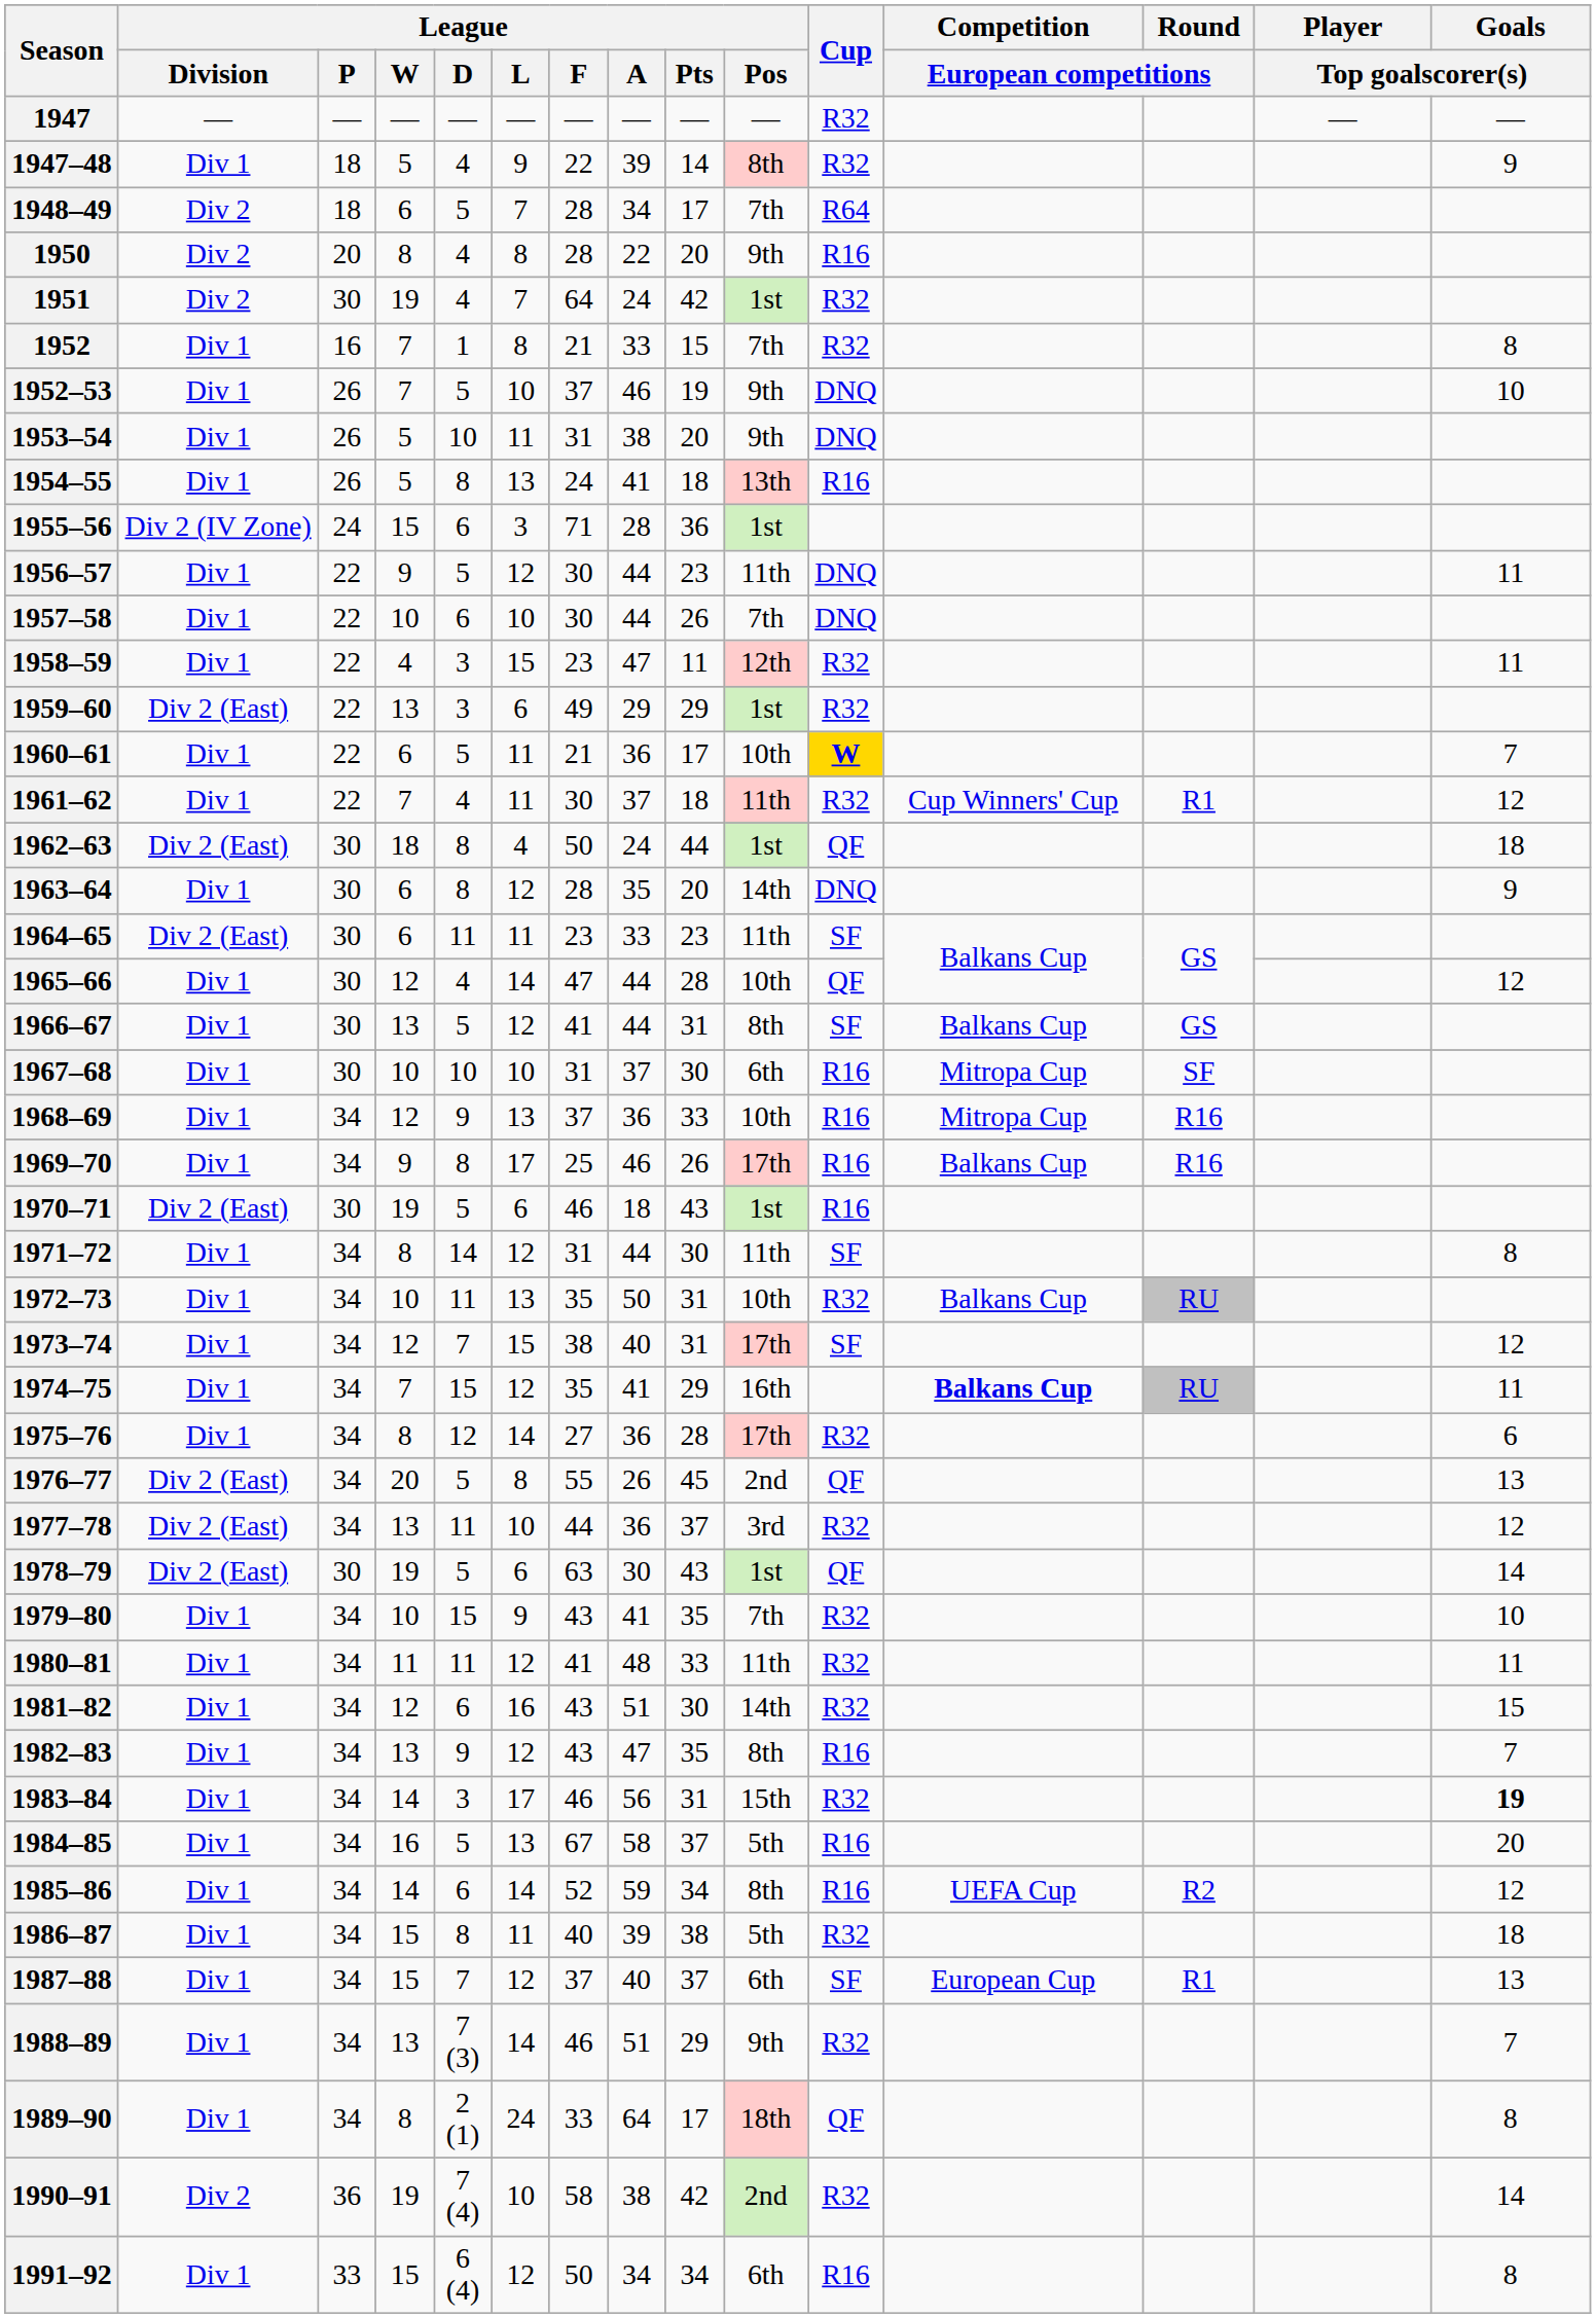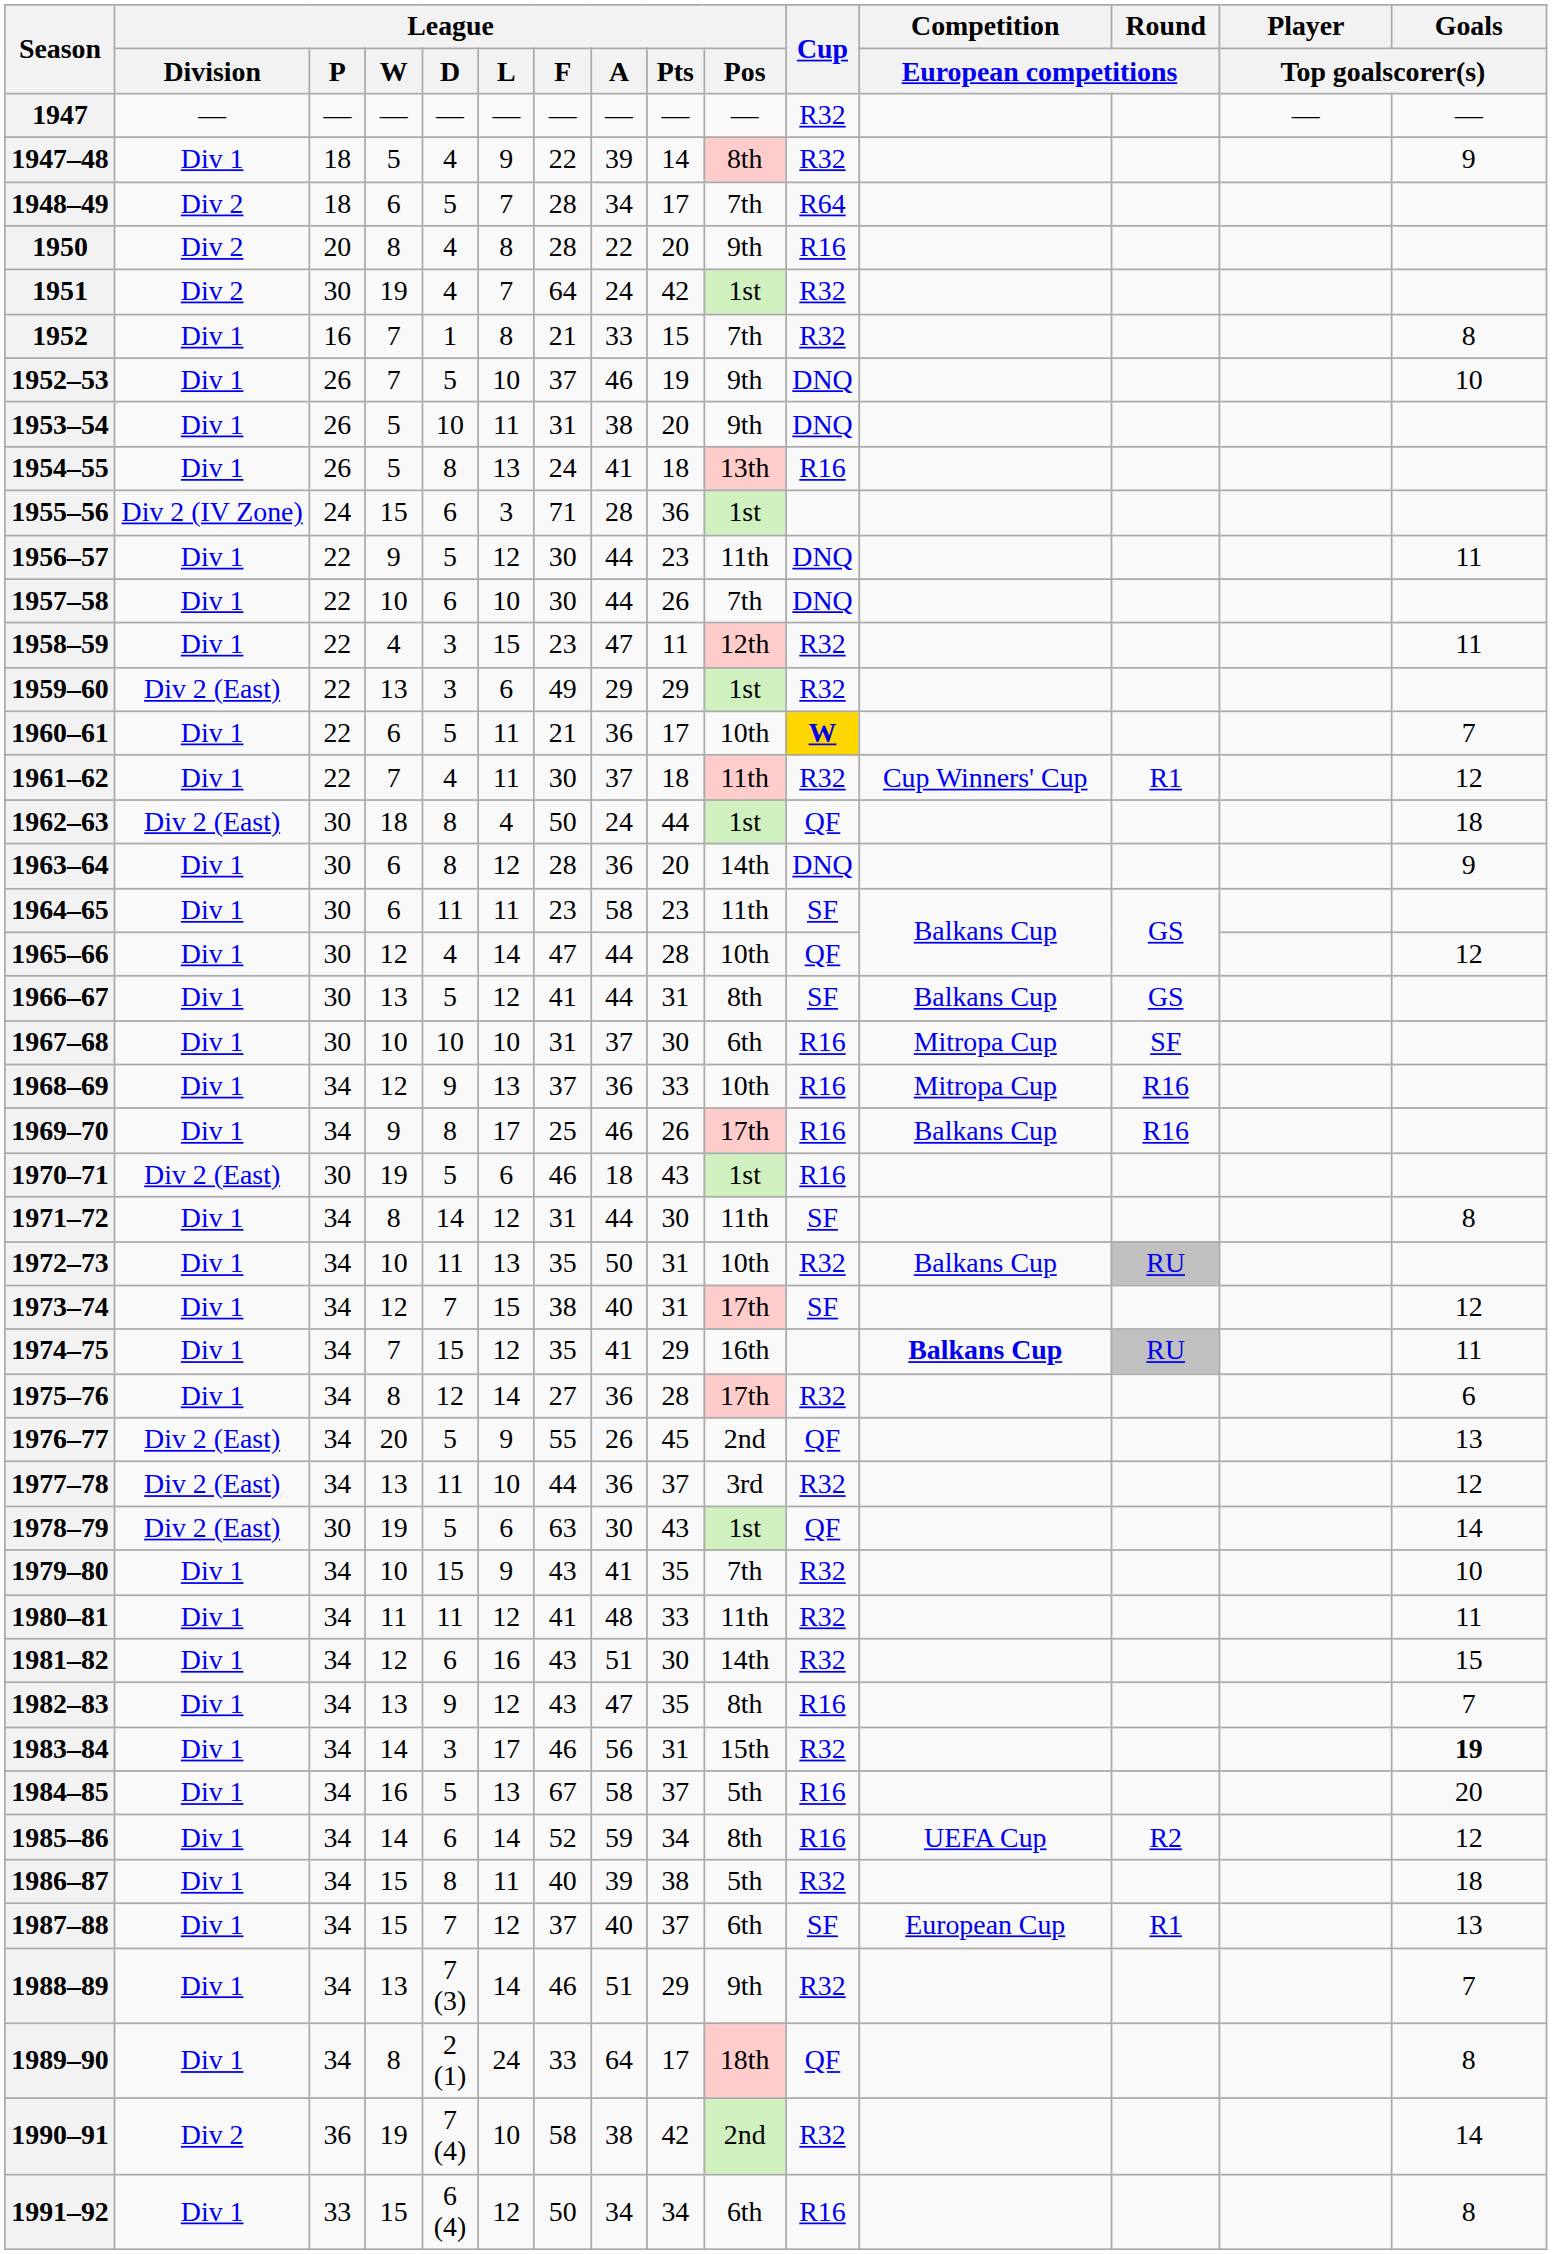1963–64 | League / A: 35 -> 36
1964–65 | League / Division: Div 2 (East) -> Div 1
1964–65 | League / A: 33 -> 58
1976–77 | League / L: 8 -> 9
